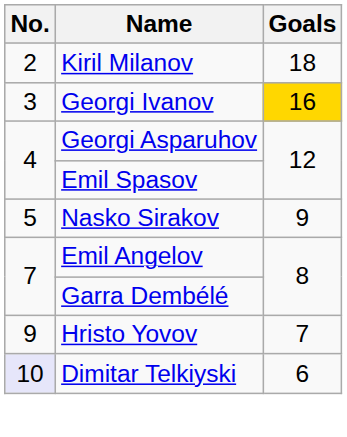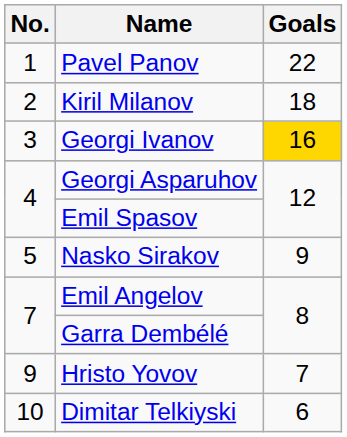+ row: 1 | Pavel Panov | 22
Dimitar Telkiyski | No.: lavender background -> no background
